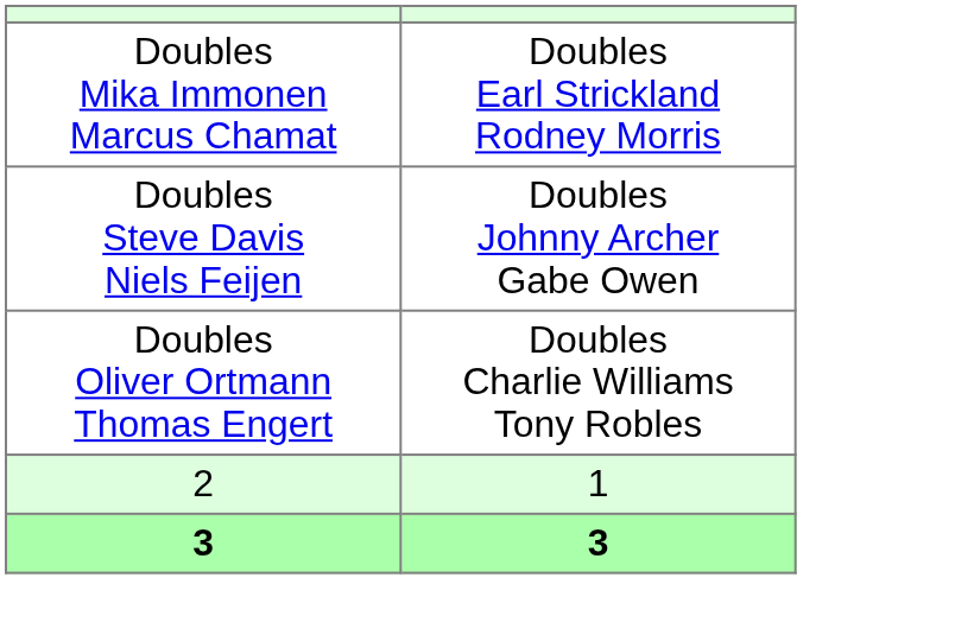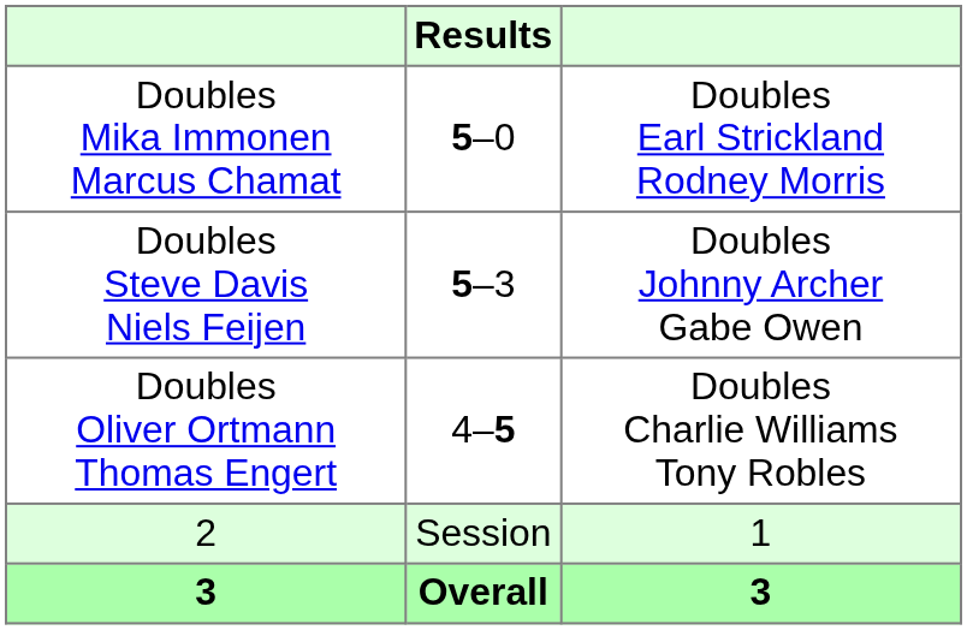+ column: Results | 5–0 | 5–3 | 4–5 | Session | Overall
